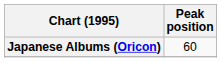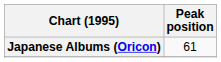Japanese Albums (Oricon) | Peak position: 60 -> 61
